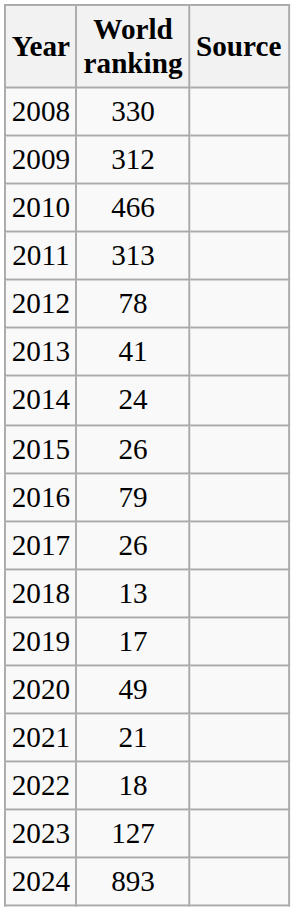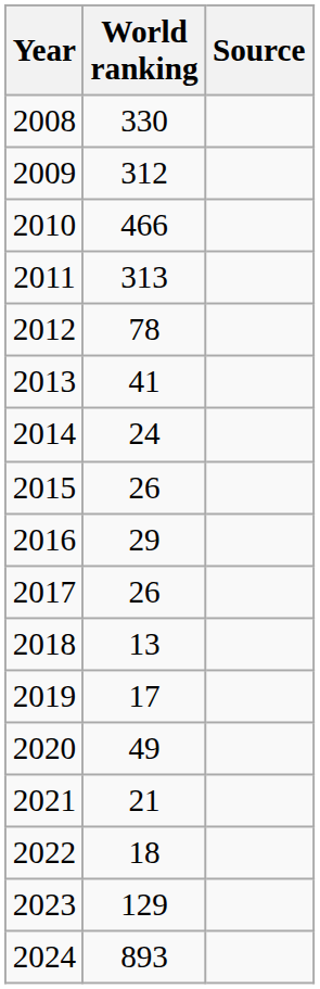2016 | World ranking: 79 -> 29
2023 | World ranking: 127 -> 129
